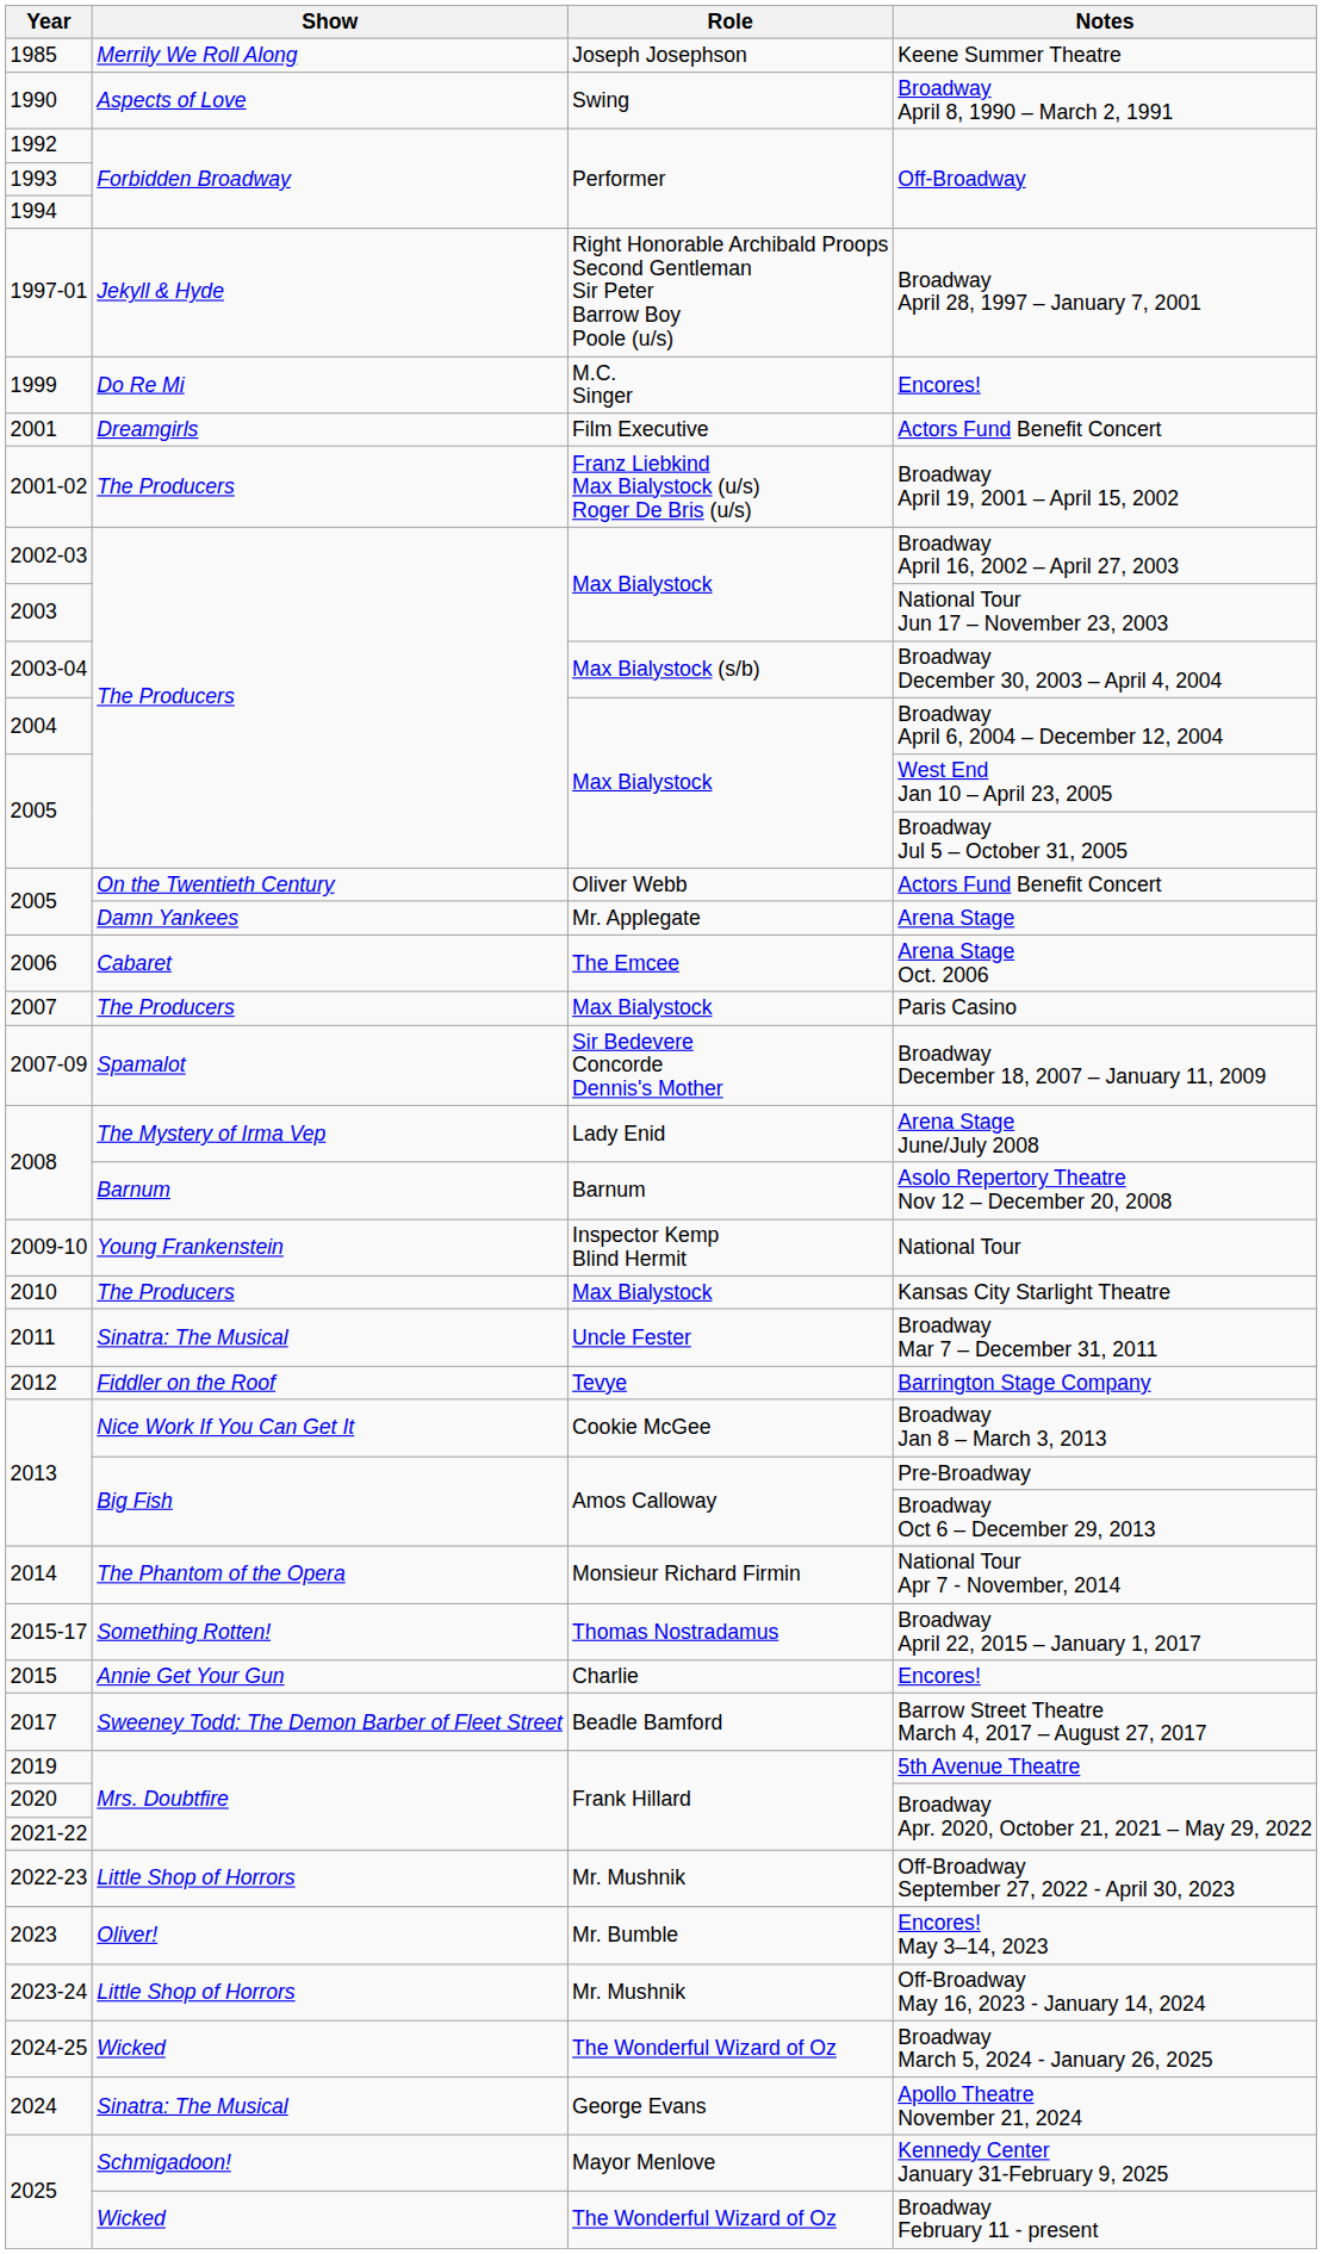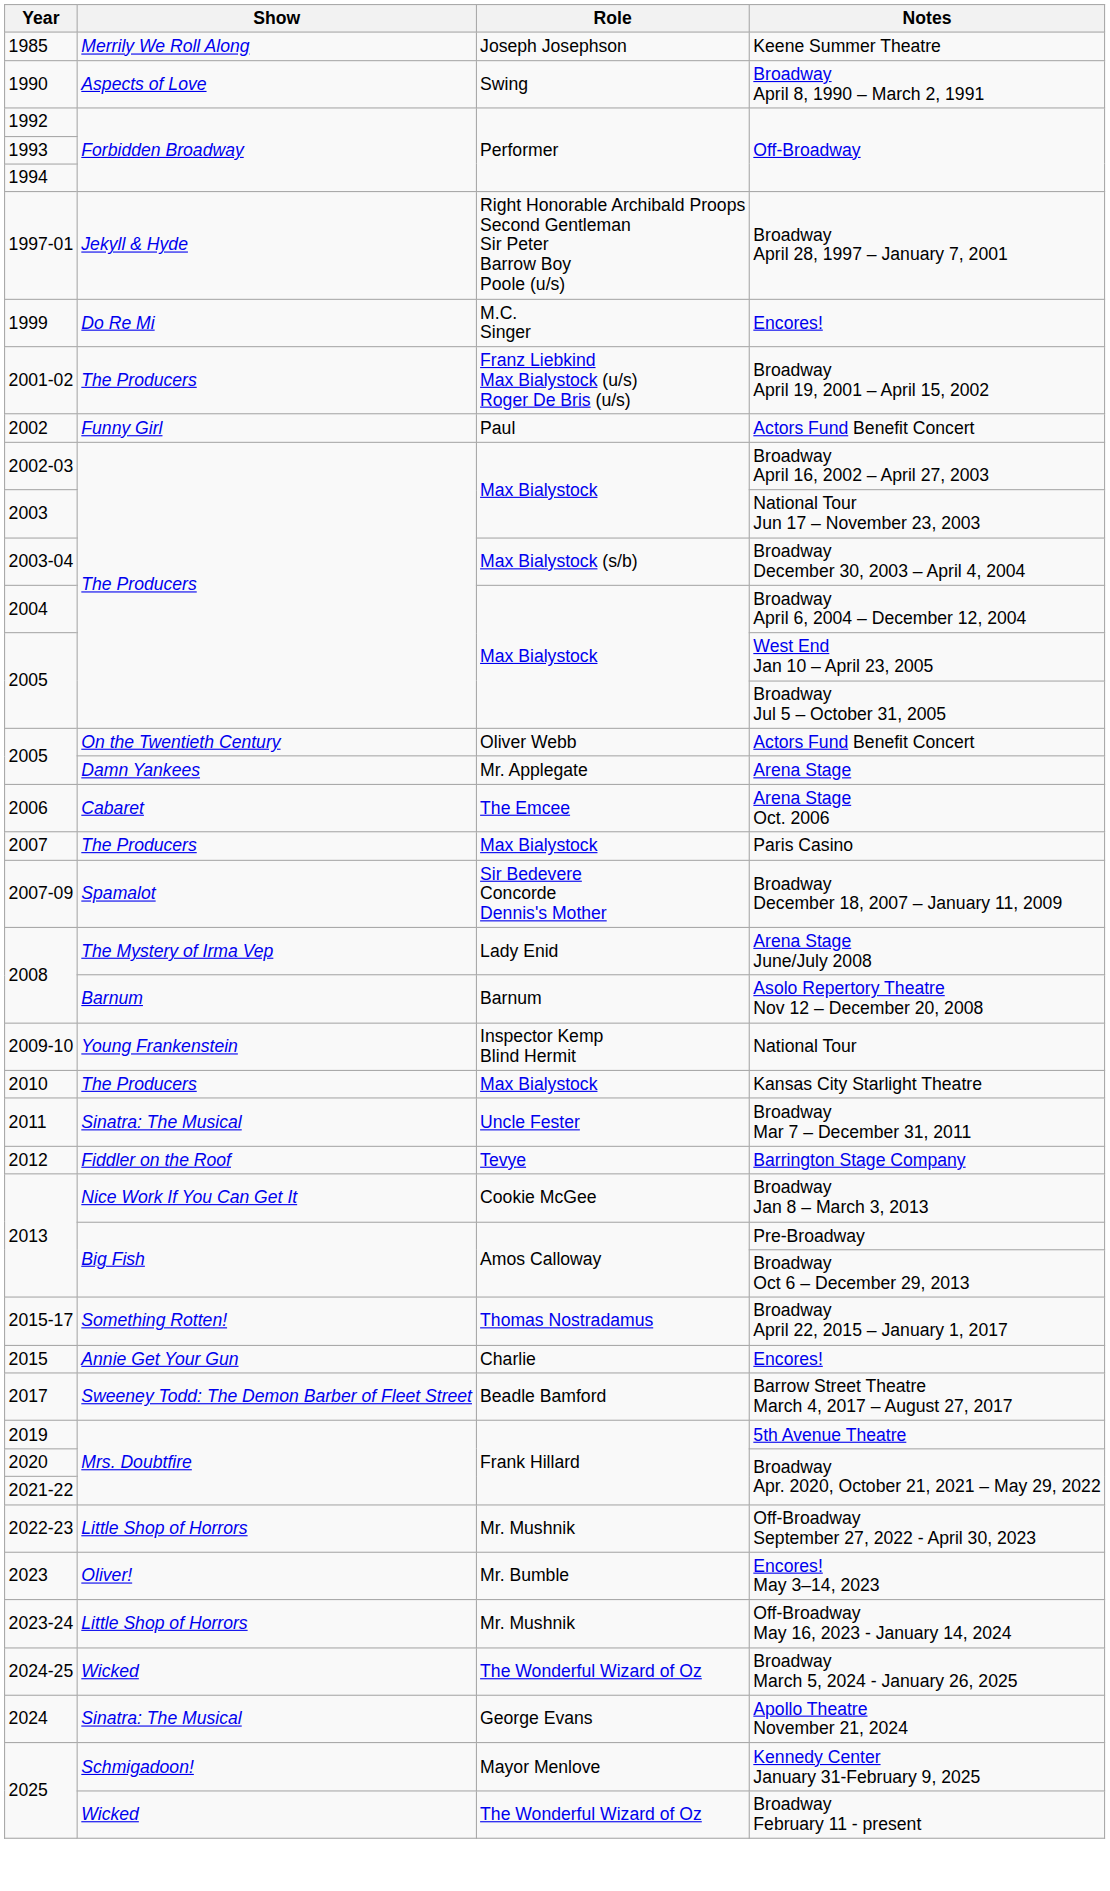- row: 2001 | Dreamgirls | Film Executive | Actors Fund Benefit Concert
+ row: 2002 | Funny Girl | Paul | Actors Fund Benefit Concert
- row: 2014 | The Phantom of the Opera | Monsieur Richard Firmin | National Tour Apr 7 - November, 2014
